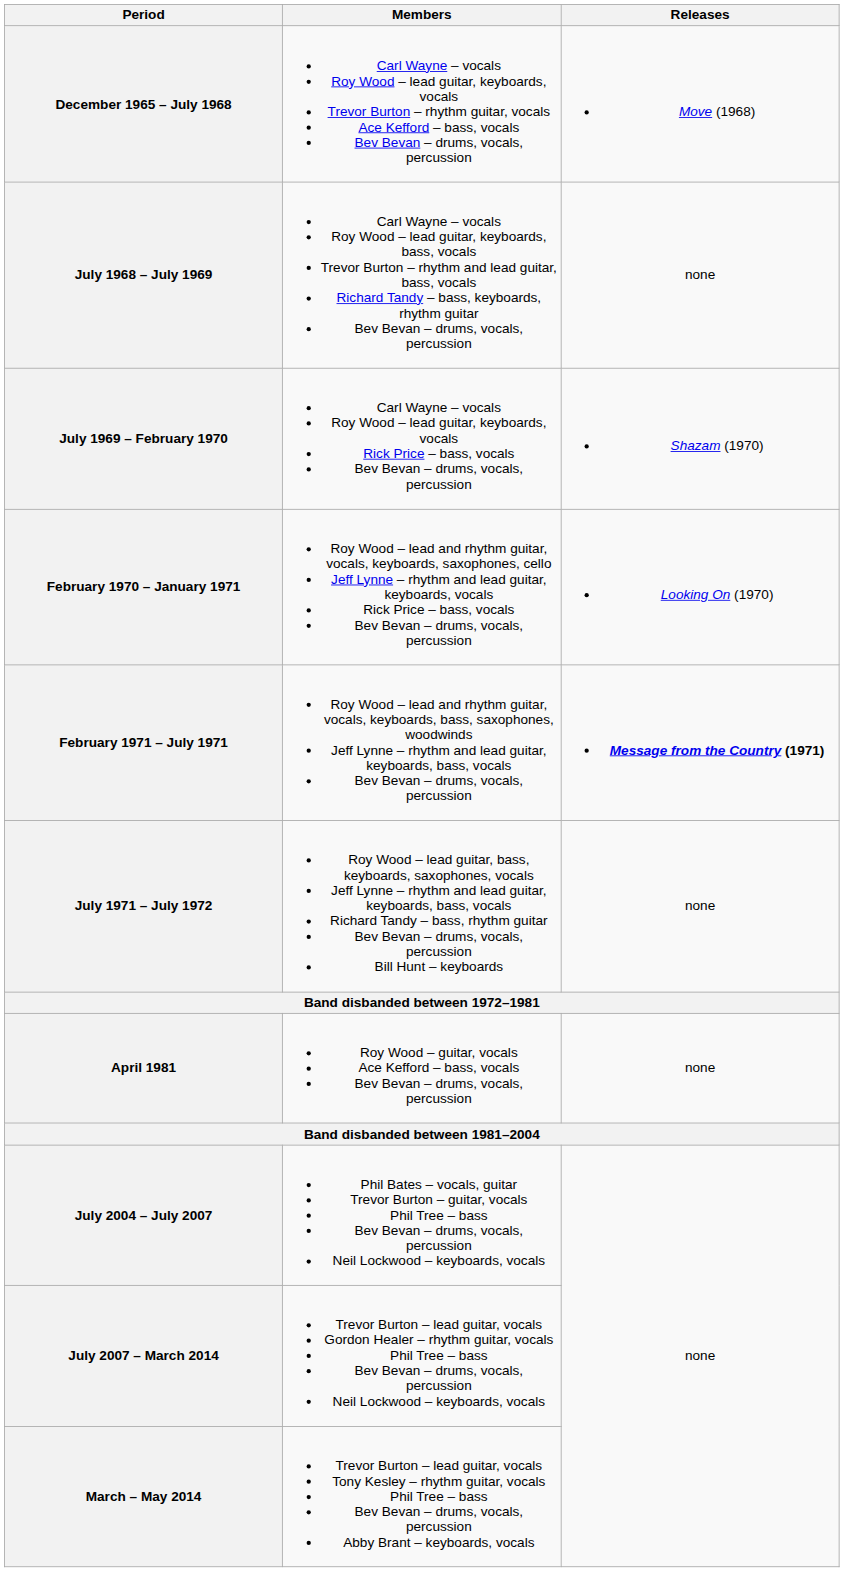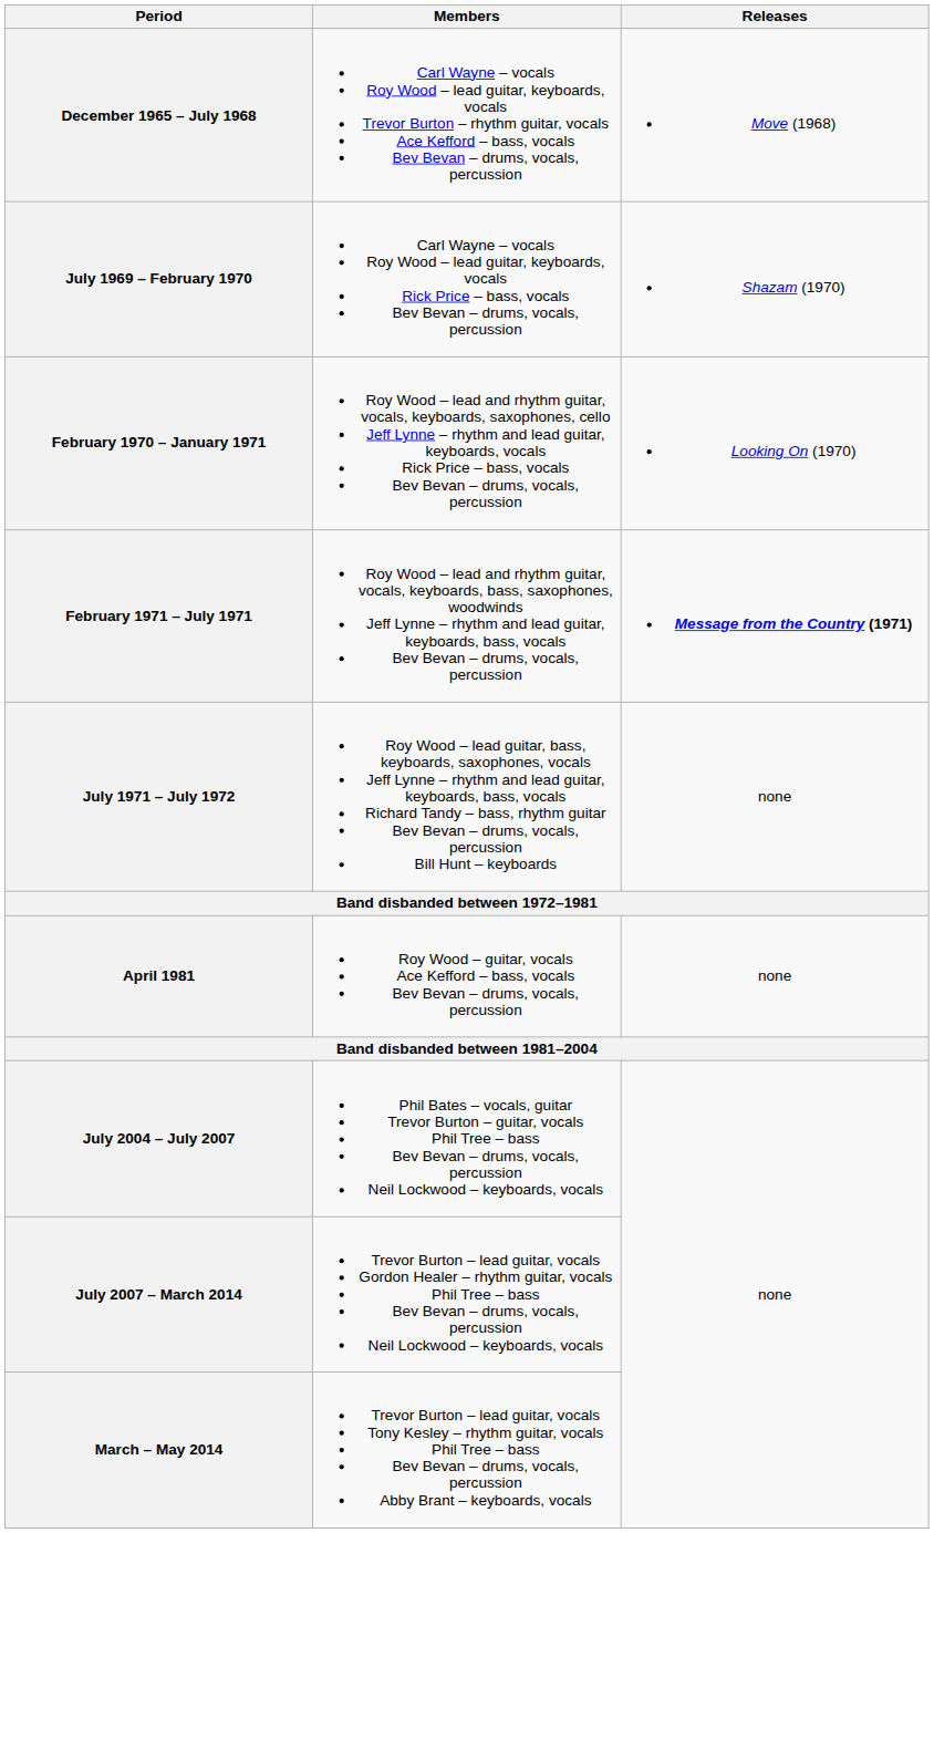- row: July 1968 – July 1969 | Carl Wayne – vocals Roy Wood – lead guitar, keyboards, bass, vocals Trevor Burton – rhythm and lead guitar, bass, vocals Richard Tandy – bass, keyboards, rhythm guitar Bev Bevan – drums, vocals, percussion | none
